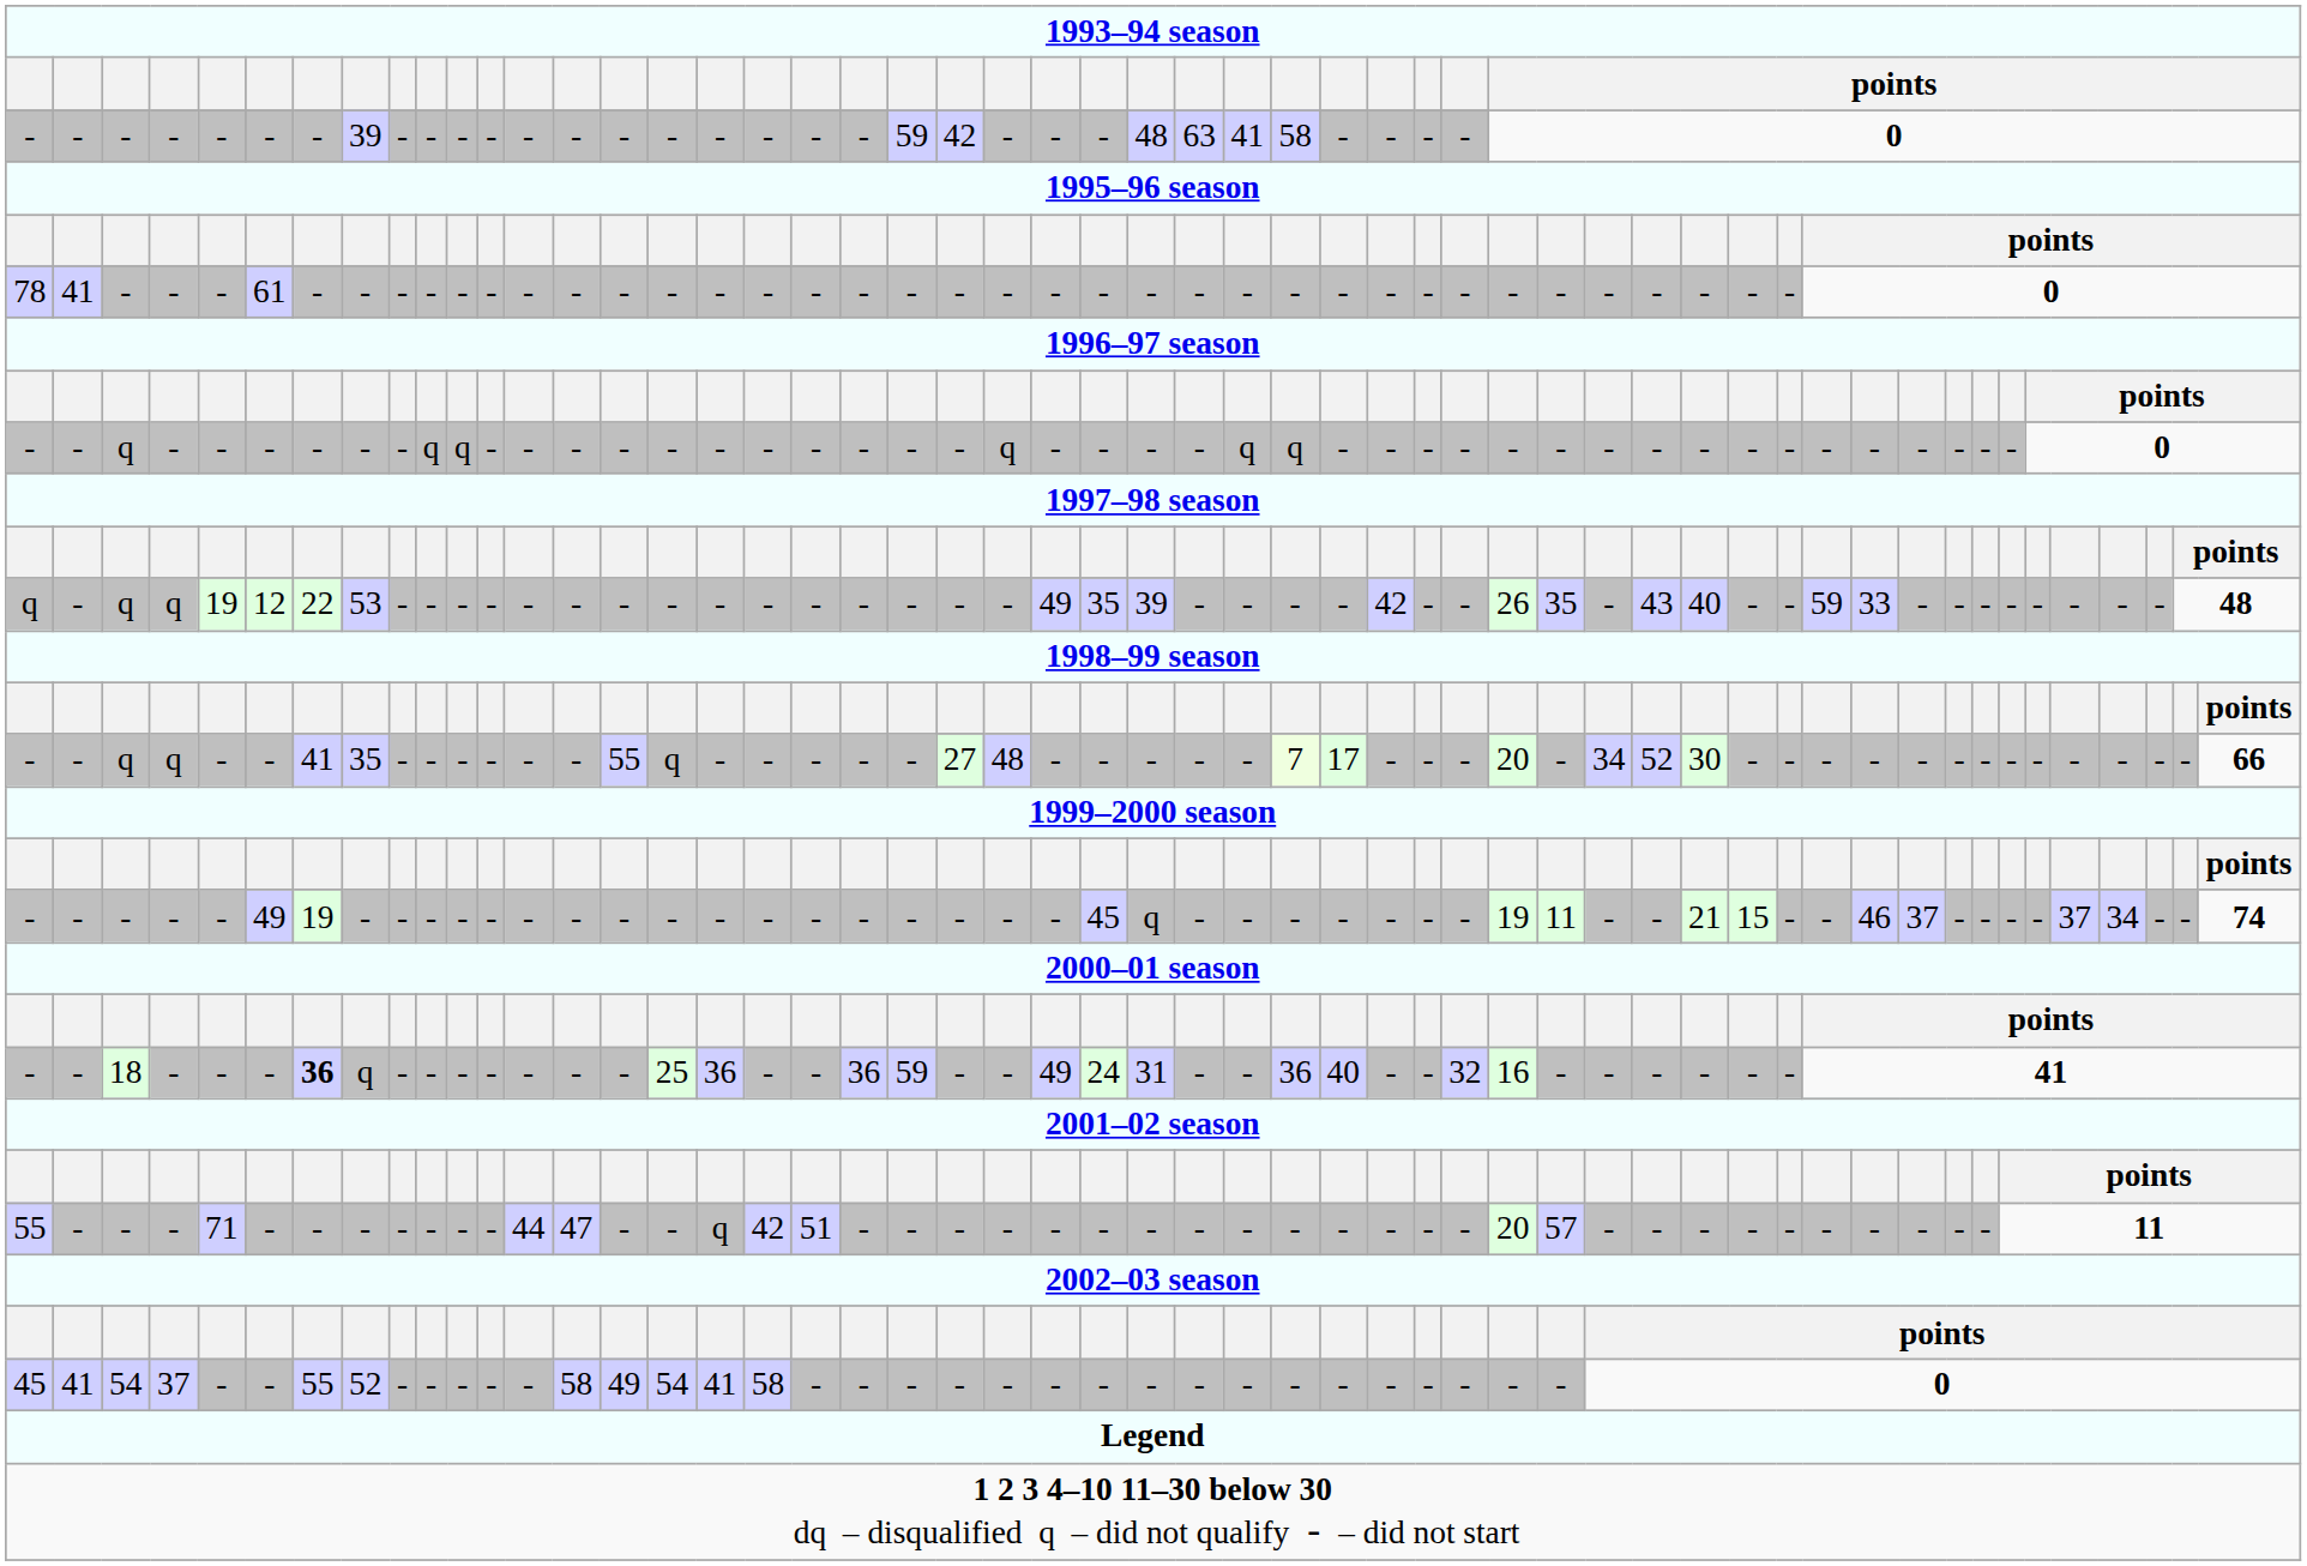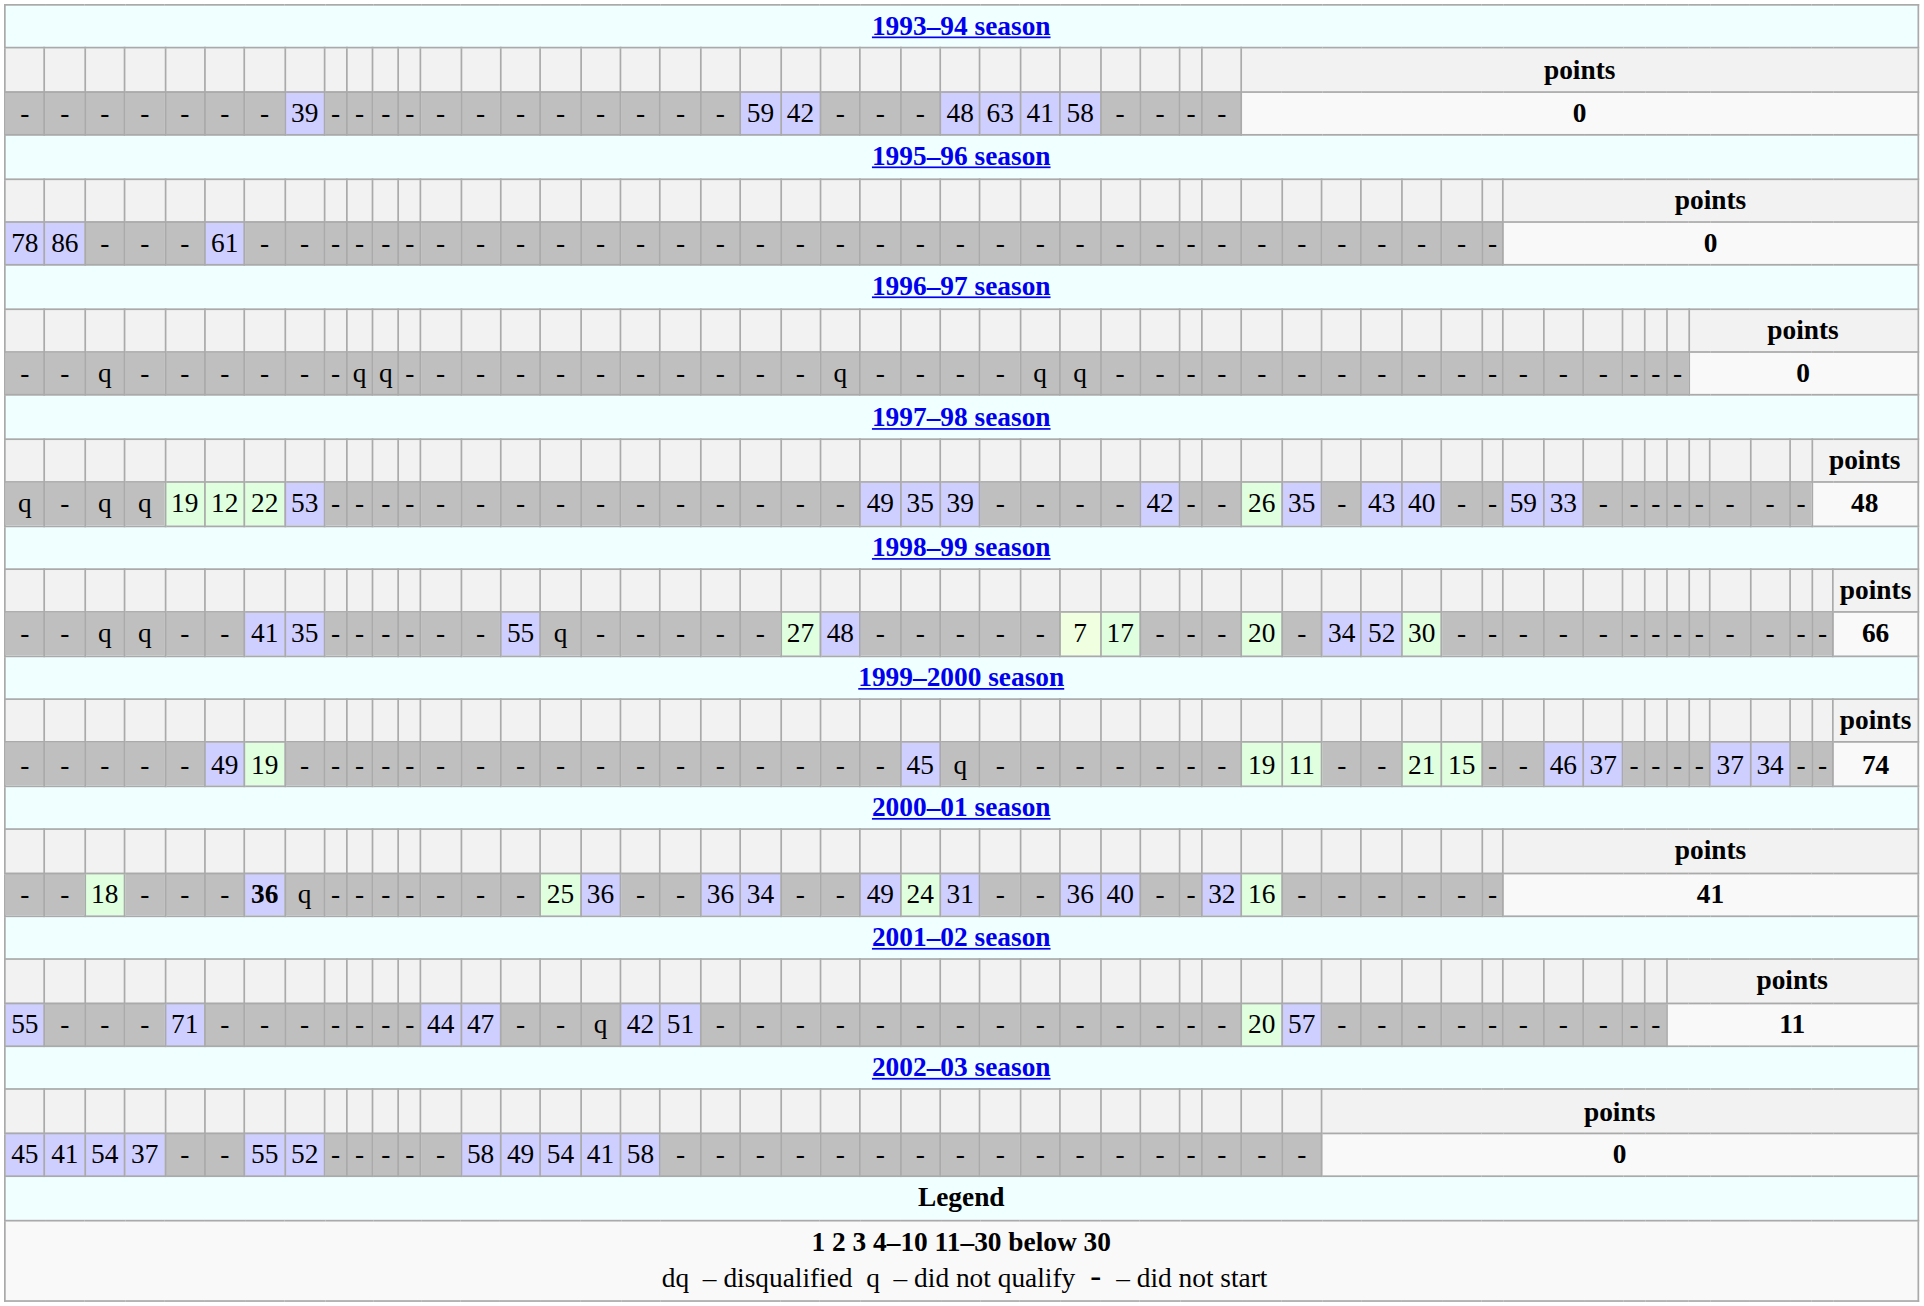78 | column 2: 41 -> 86
- / 18 | column 21: 59 -> 34
